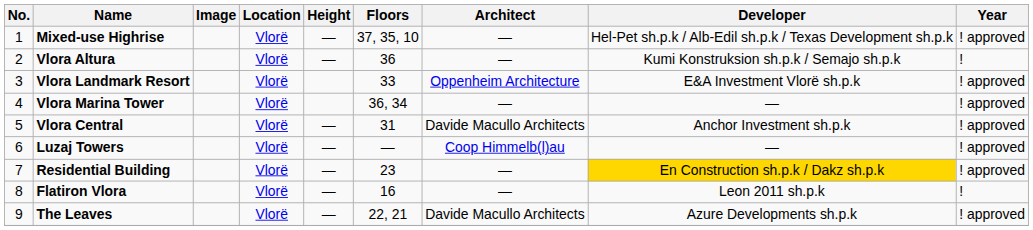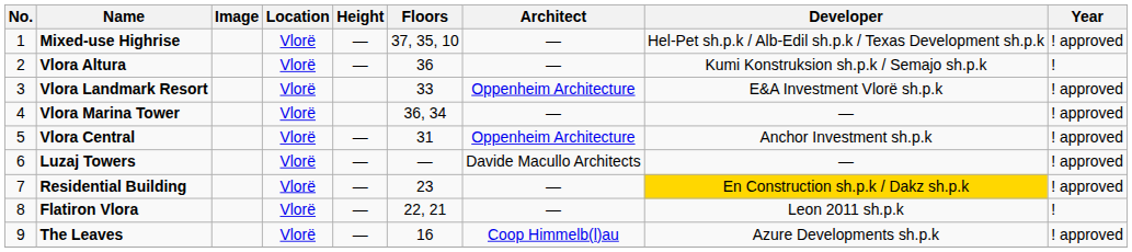Vlora Central | Architect: Davide Macullo Architects -> Oppenheim Architecture
Luzaj Towers | Architect: Coop Himmelb(l)au -> Davide Macullo Architects
Flatiron Vlora | Floors: 16 -> 22, 21
The Leaves | Floors: 22, 21 -> 16
The Leaves | Architect: Davide Macullo Architects -> Coop Himmelb(l)au
